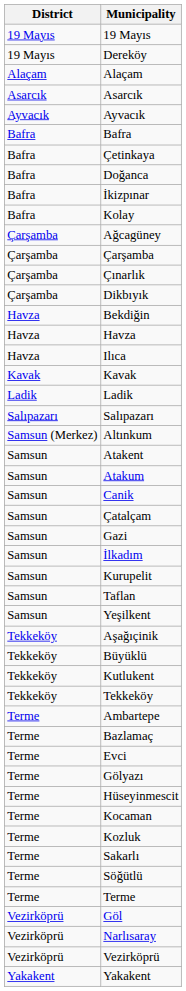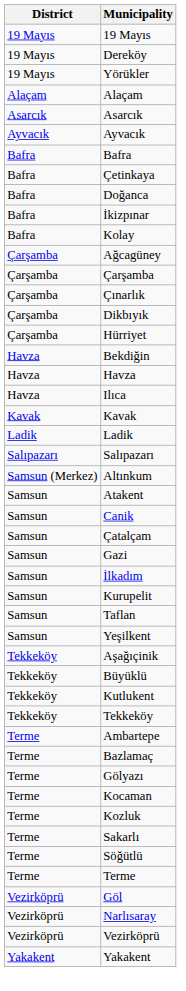+ row: 19 Mayıs | Yörükler
+ row: Çarşamba | Hürriyet
- row: Samsun | Atakum
- row: Terme | Evci
- row: Terme | Hüseyinmescit
